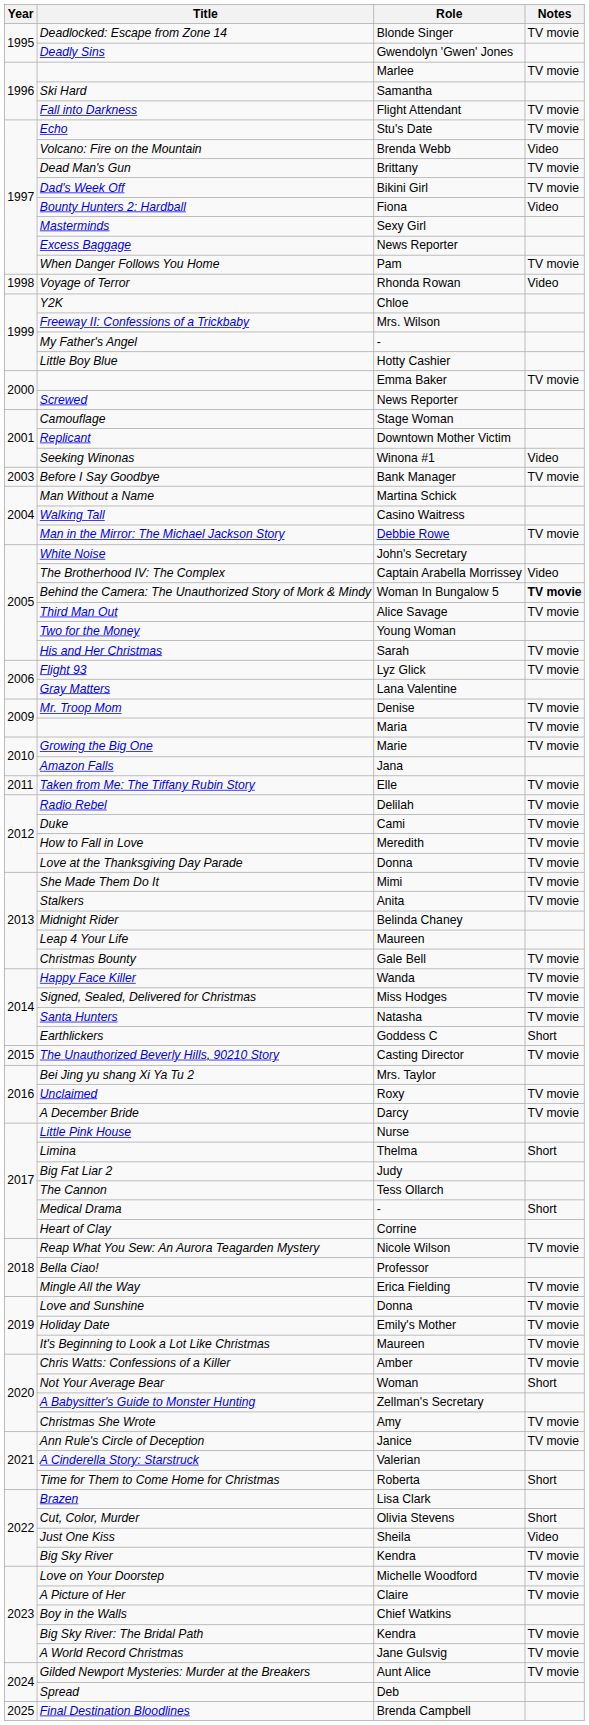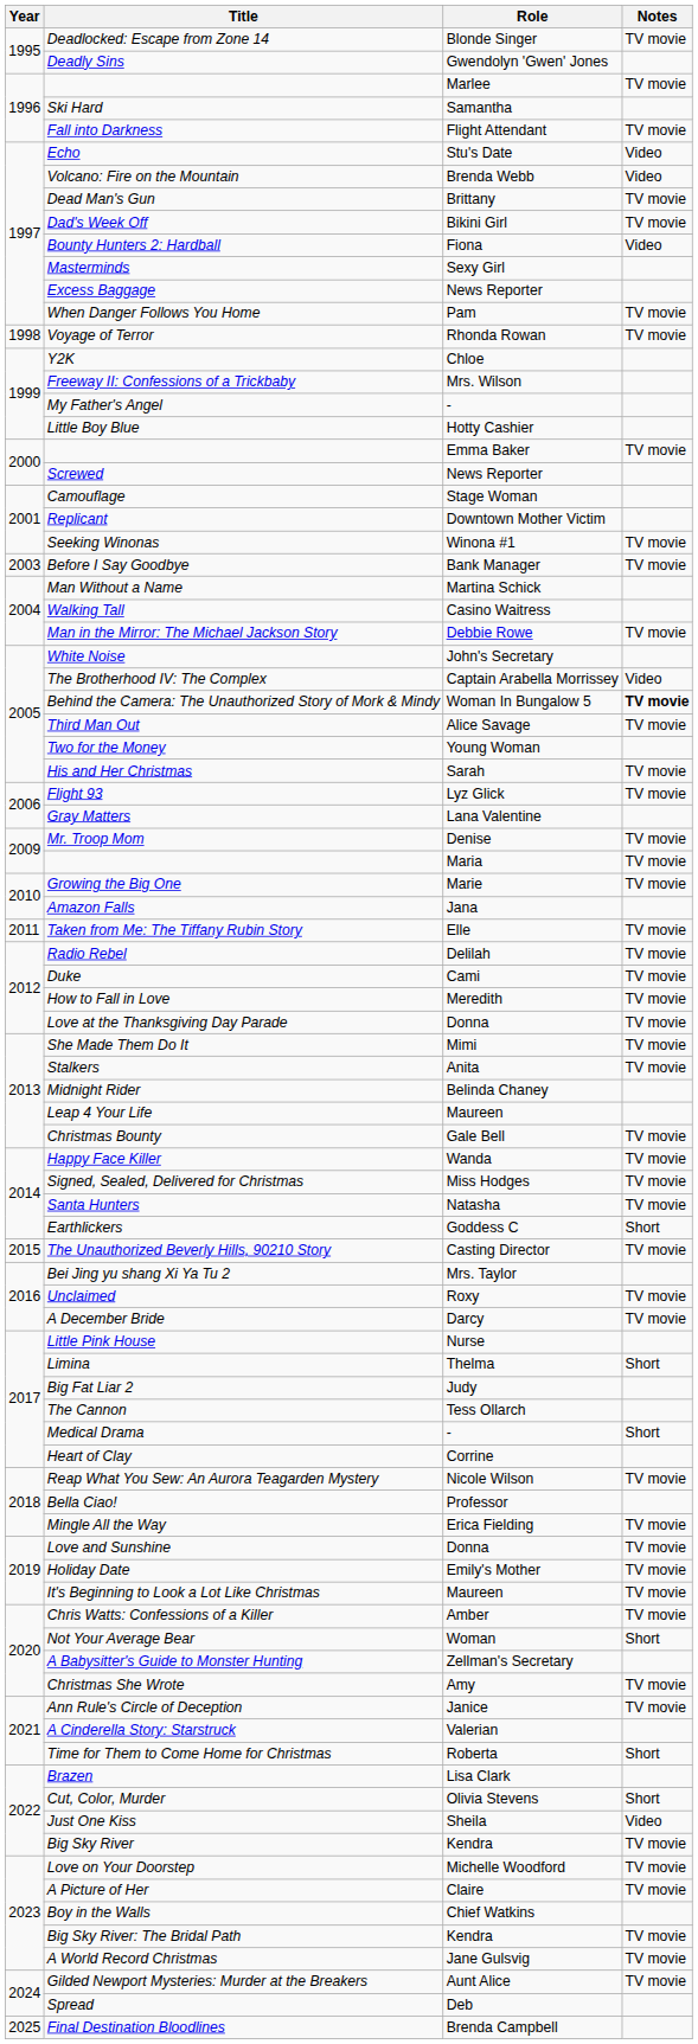Echo | Notes: TV movie -> Video
Voyage of Terror | Notes: Video -> TV movie
Seeking Winonas | Notes: Video -> TV movie
